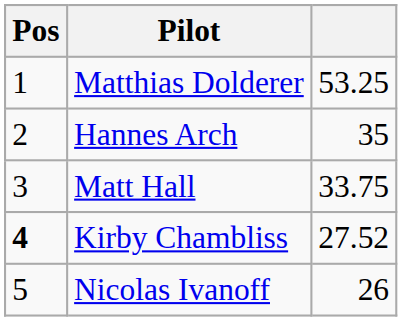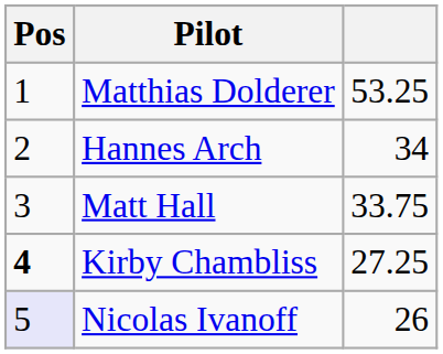Hannes Arch | column 3: 35 -> 34
Kirby Chambliss | column 3: 27.52 -> 27.25
Nicolas Ivanoff | Pos: no background -> lavender background
